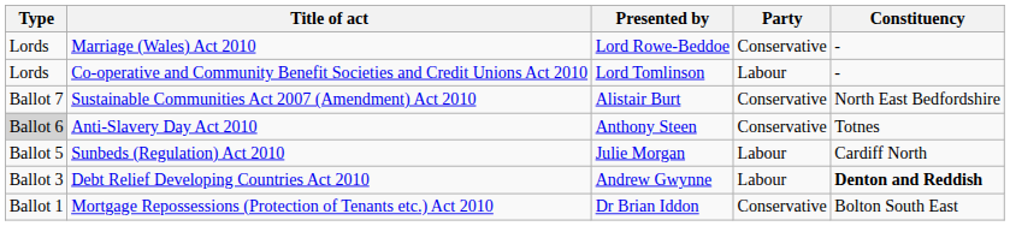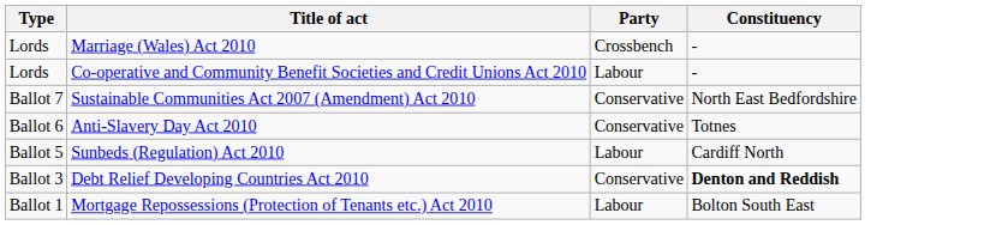- column: Presented by | Lord Rowe-Beddoe | Lord Tomlinson | Alistair Burt | Anthony Steen | Julie Morgan | Andrew Gwynne | Dr Brian Iddon
Marriage (Wales) Act 2010 | Party: Conservative -> Crossbench
Anti-Slavery Day Act 2010 | Type: lightgrey background -> no background
Debt Relief Developing Countries Act 2010 | Party: Labour -> Conservative
Mortgage Repossessions (Protection of Tenants etc.) Act 2010 | Party: Conservative -> Labour
